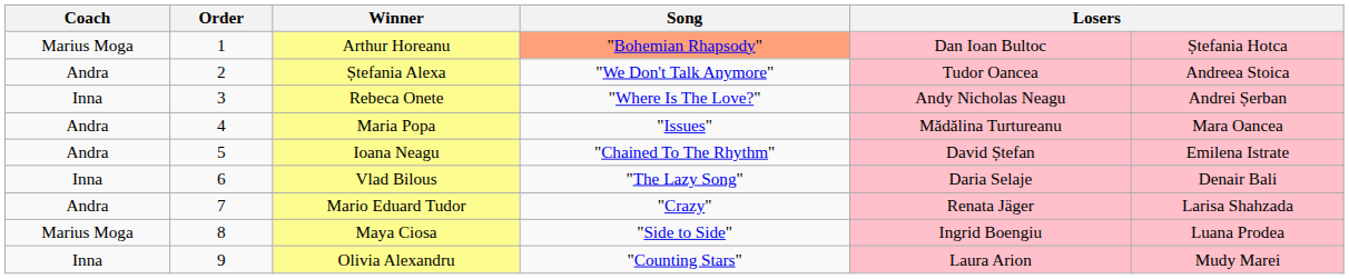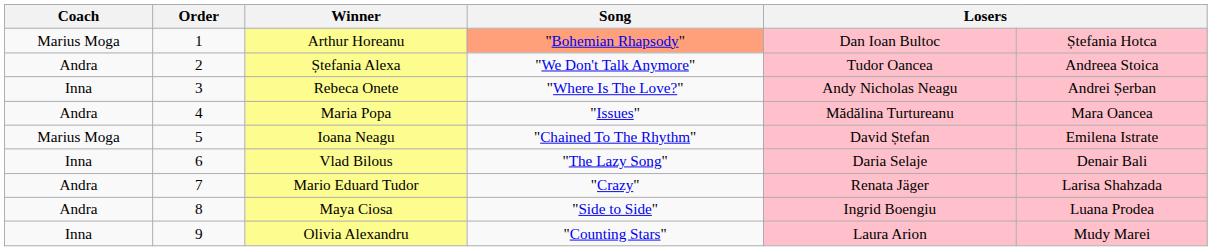Ioana Neagu | Coach: Andra -> Marius Moga
Maya Ciosa | Coach: Marius Moga -> Andra
